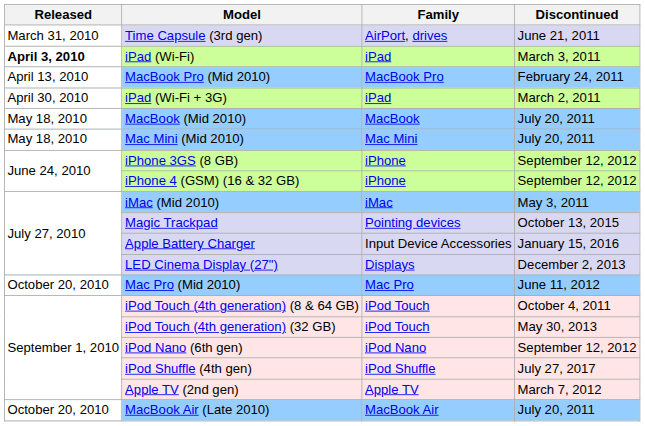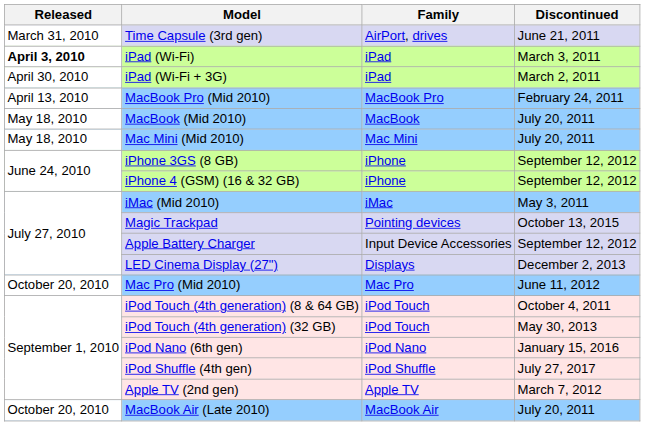rows swapped: MacBook Pro (Mid 2010) <-> iPad (Wi-Fi + 3G)
Apple Battery Charger | Discontinued: January 15, 2016 -> September 12, 2012
iPod Nano (6th gen) | Discontinued: September 12, 2012 -> January 15, 2016
